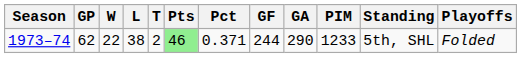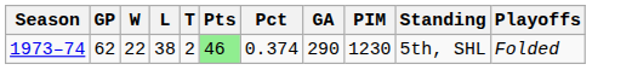- column: GF | 244
1973–74 | Pct: 0.371 -> 0.374
1973–74 | PIM: 1233 -> 1230
